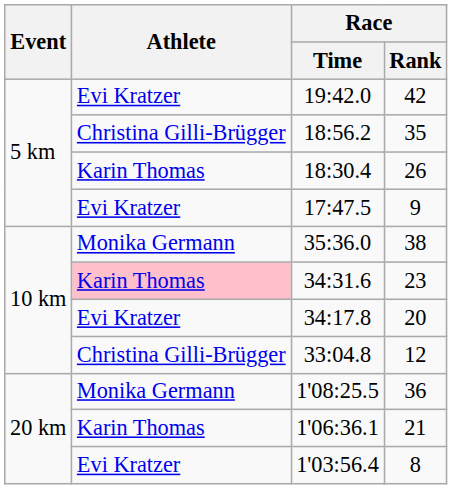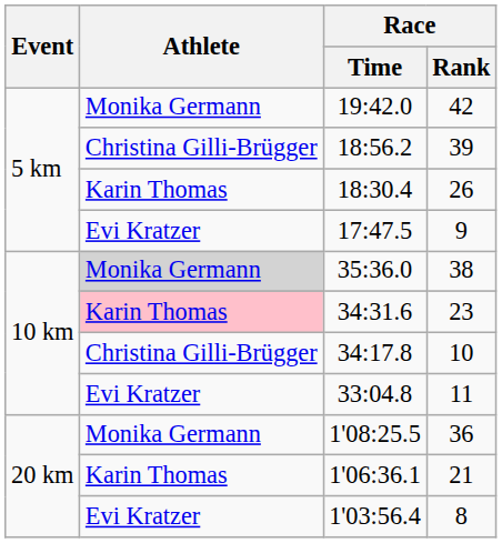19:42.0 | Athlete: Evi Kratzer -> Monika Germann
18:56.2 | Race / Rank: 35 -> 39
35:36.0 | Athlete: no background -> lightgrey background
34:17.8 | Athlete: Evi Kratzer -> Christina Gilli-Brügger
34:17.8 | Race / Rank: 20 -> 10
33:04.8 | Athlete: Christina Gilli-Brügger -> Evi Kratzer
33:04.8 | Race / Rank: 12 -> 11
